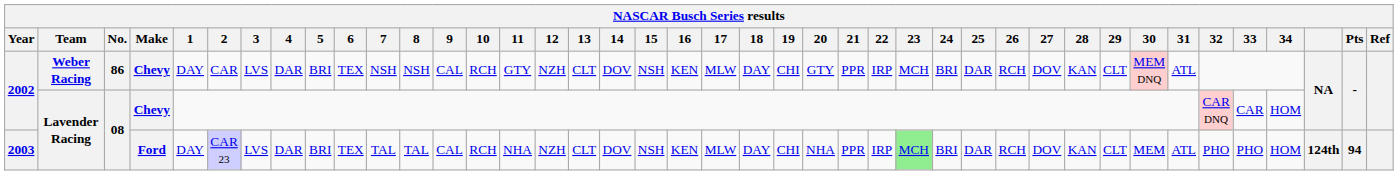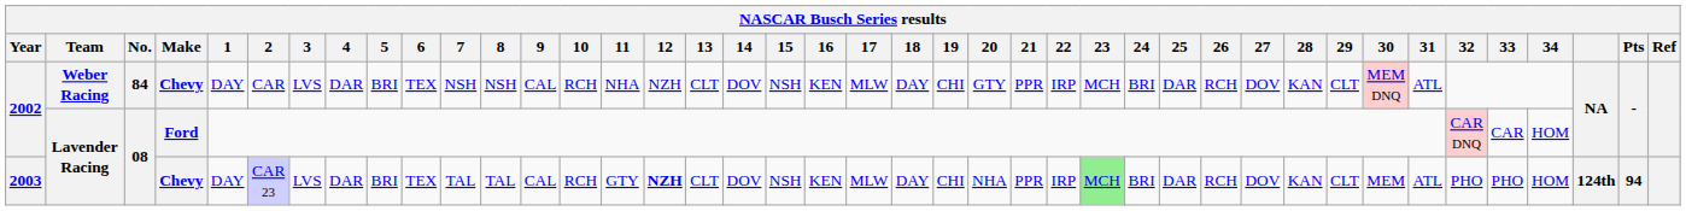2002 / Weber Racing | No.: 86 -> 84
2002 / Weber Racing | 11: GTY -> NHA
2002 / Lavender Racing | Make: Chevy -> Ford
2003 | Make: Ford -> Chevy
2003 | 11: NHA -> GTY
2003 | 12: normal -> bold
